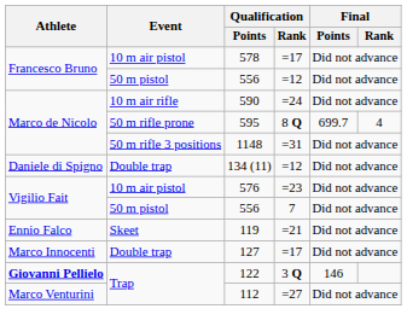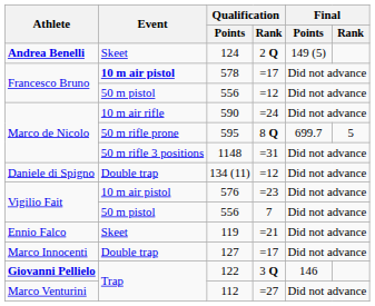+ row: Andrea Benelli | Skeet | 124 | 2 Q | 149 (5)
578 | Event: normal -> bold
595 | Final / Rank: 4 -> 5
